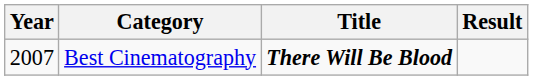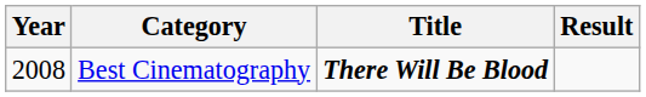Best Cinematography | Year: 2007 -> 2008
